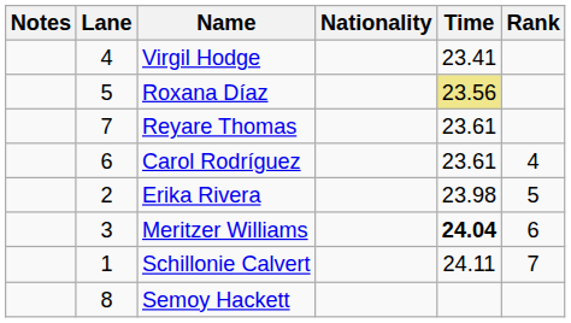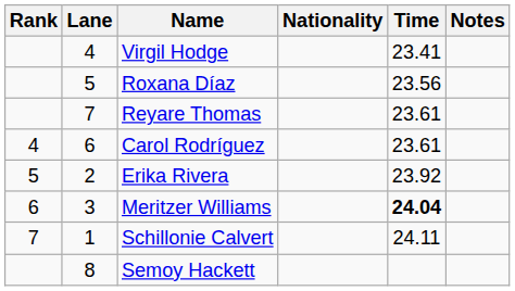columns swapped: Rank <-> Notes
Roxana Díaz | Time: khaki background -> no background
Erika Rivera | Time: 23.98 -> 23.92
